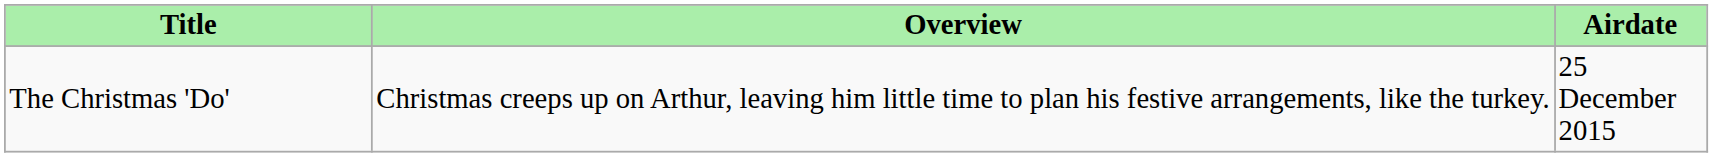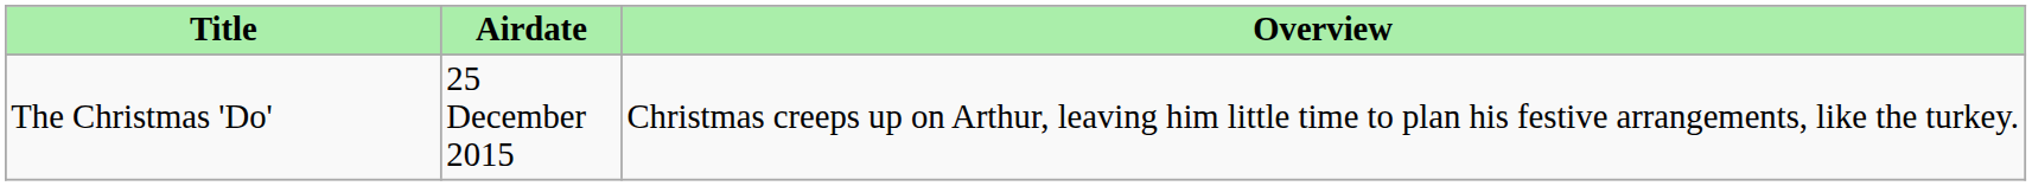columns swapped: Airdate <-> Overview
